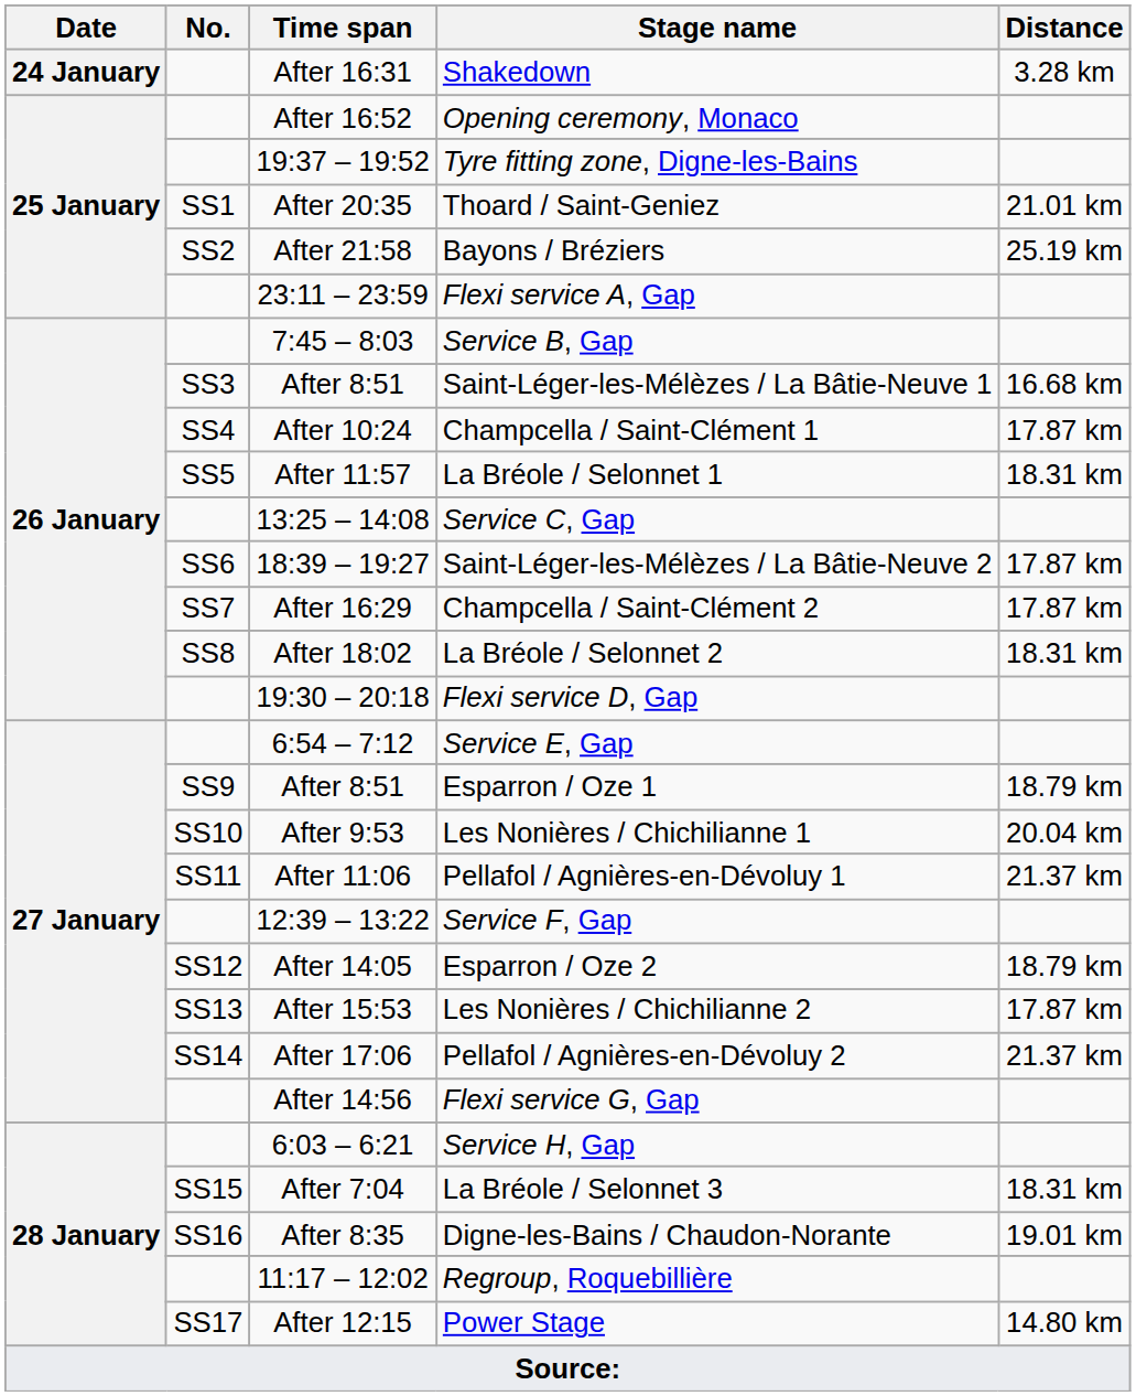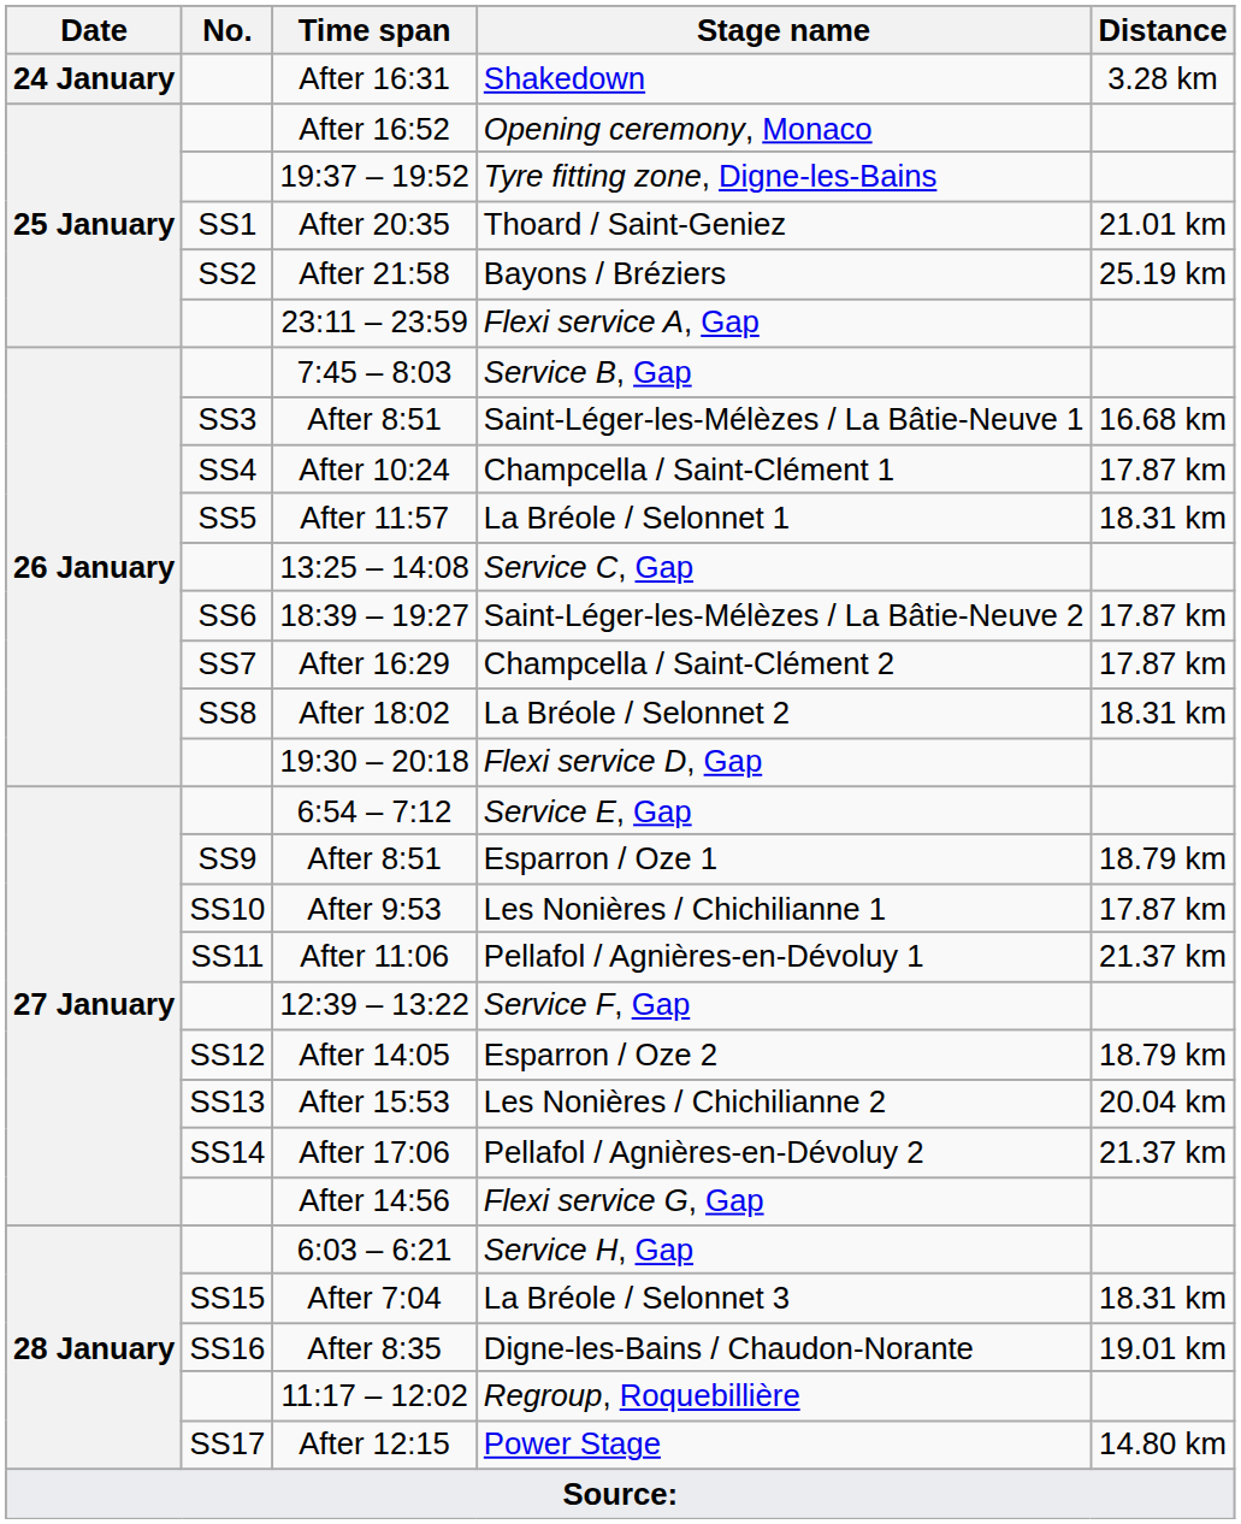Les Nonières / Chichilianne 1 | Distance: 20.04 km -> 17.87 km
Les Nonières / Chichilianne 2 | Distance: 17.87 km -> 20.04 km
